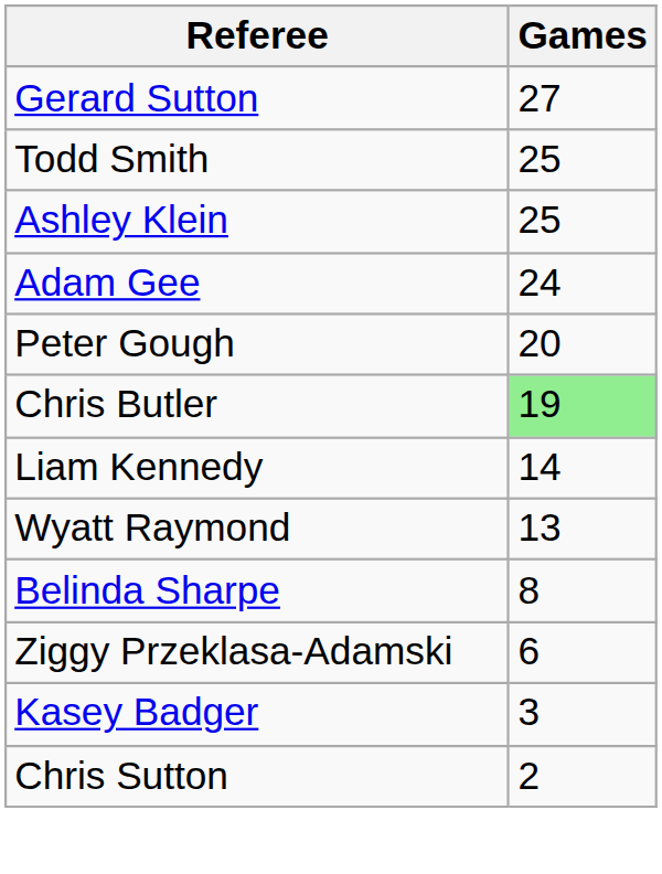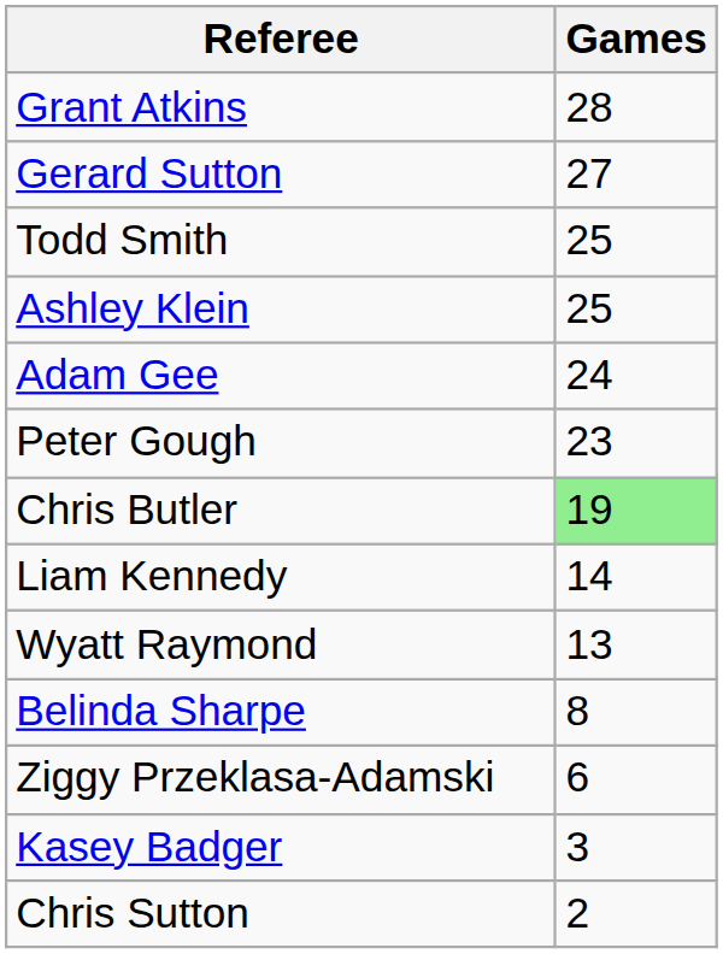+ row: Grant Atkins | 28
Peter Gough | Games: 20 -> 23
